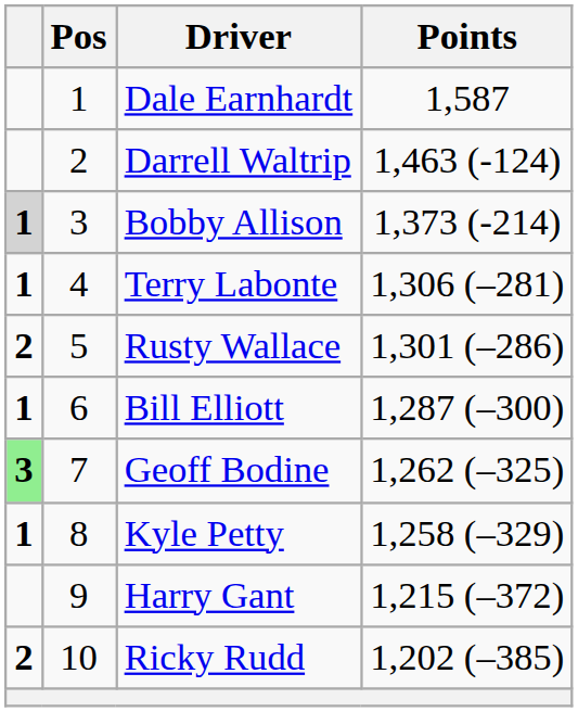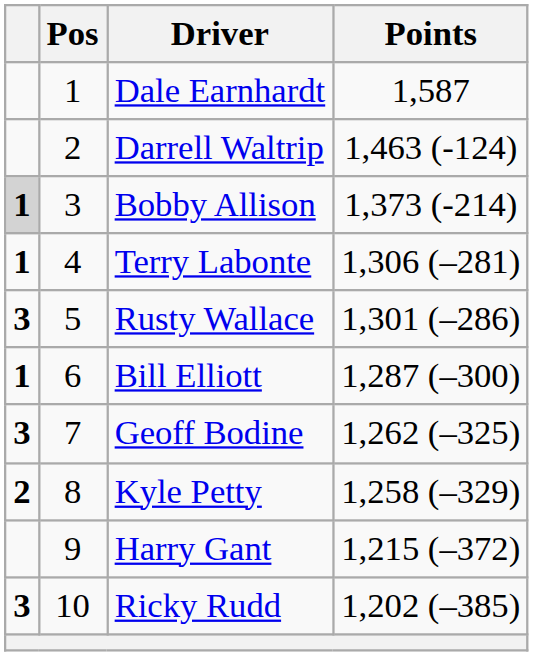Rusty Wallace | column 1: 2 -> 3
Geoff Bodine | column 1: lightgreen background -> no background
Kyle Petty | column 1: 1 -> 2
Ricky Rudd | column 1: 2 -> 3
